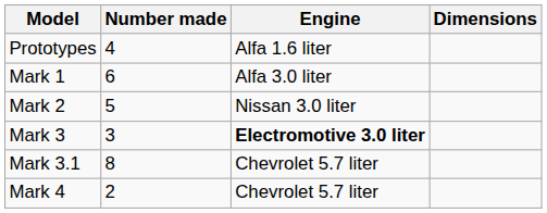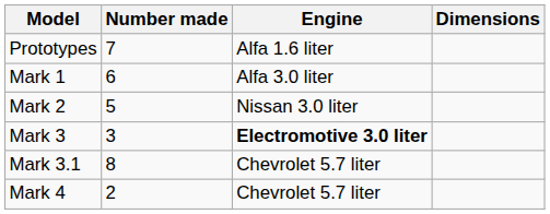Prototypes | Number made: 4 -> 7
